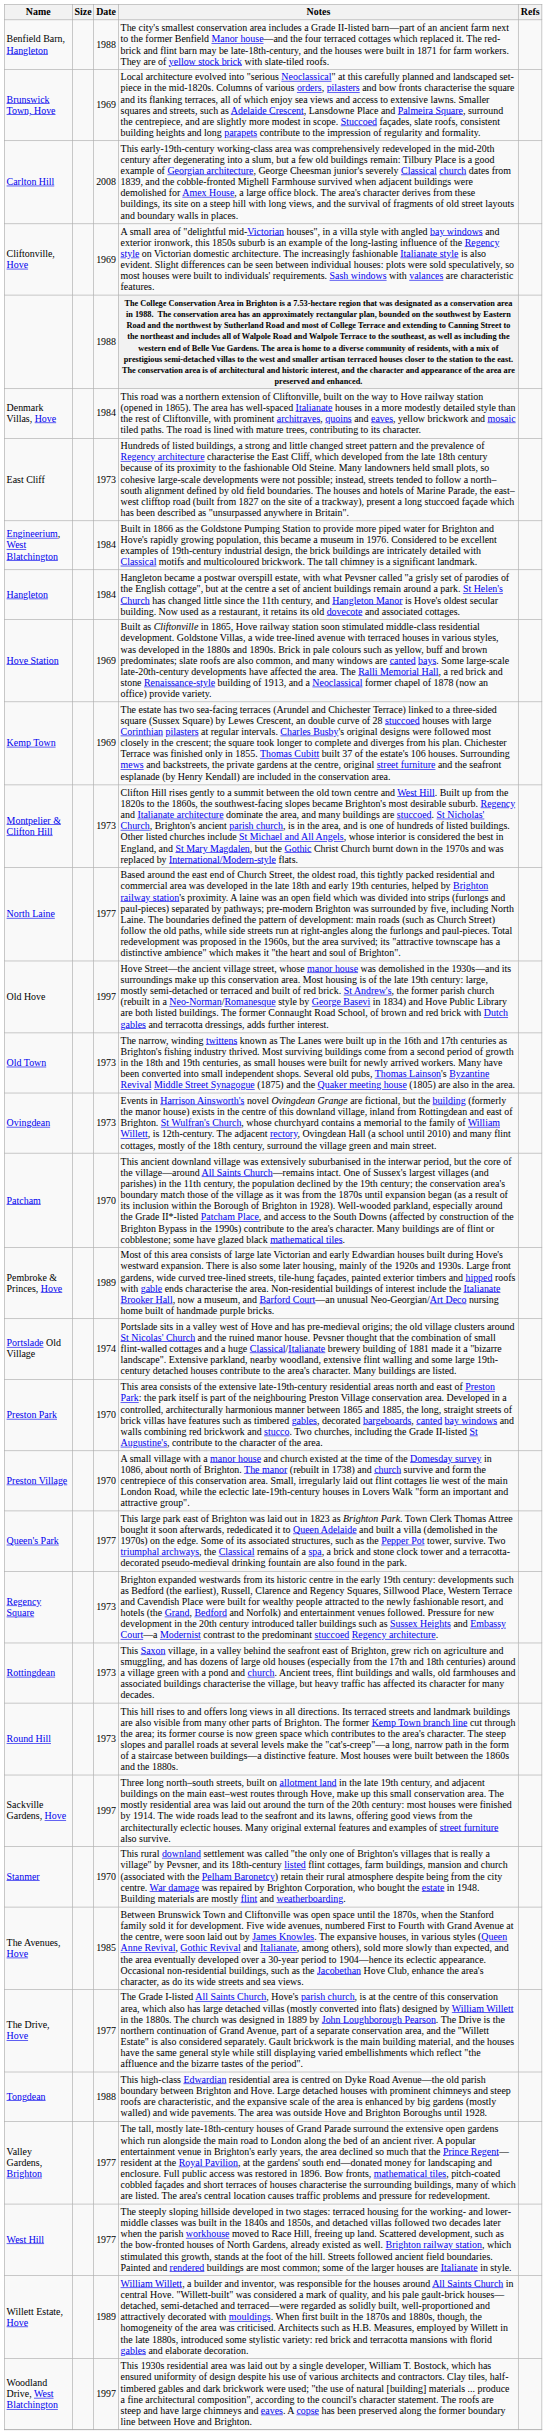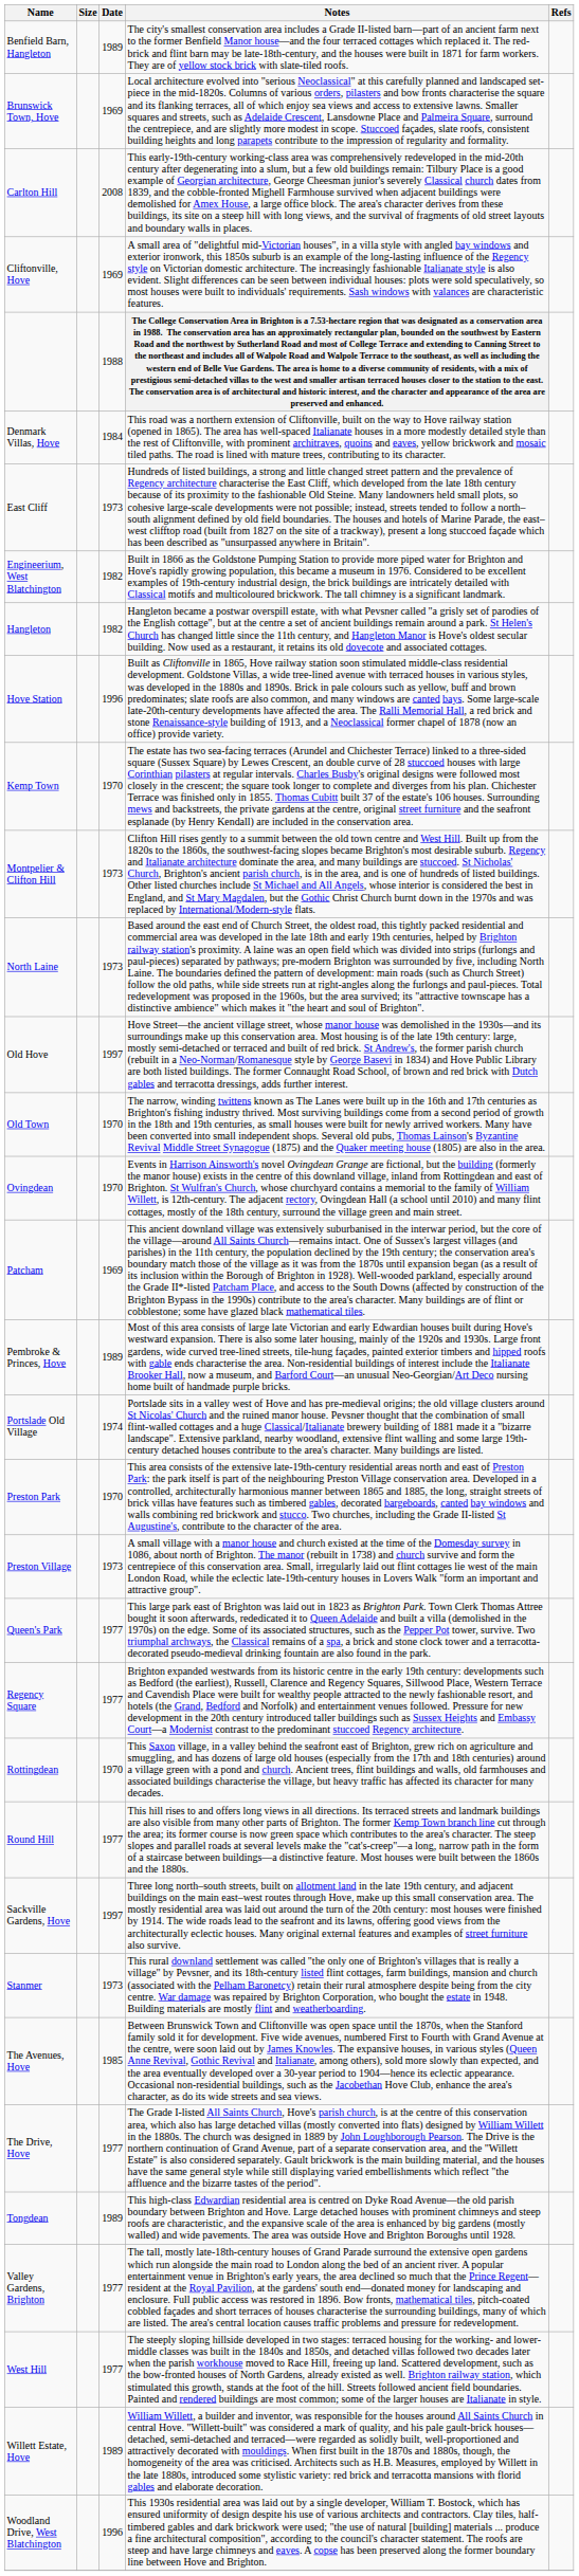Benfield Barn, Hangleton | Date: 1988 -> 1989
Engineerium, West Blatchington | Date: 1984 -> 1982
Hangleton | Date: 1984 -> 1982
Hove Station | Date: 1969 -> 1996
Kemp Town | Date: 1969 -> 1970
North Laine | Date: 1977 -> 1973
Old Town | Date: 1973 -> 1970
Ovingdean | Date: 1973 -> 1970
Patcham | Date: 1970 -> 1969
Preston Village | Date: 1970 -> 1973
Regency Square | Date: 1973 -> 1977
Rottingdean | Date: 1973 -> 1970
Round Hill | Date: 1973 -> 1977
Stanmer | Date: 1970 -> 1973
Tongdean | Date: 1988 -> 1989
Woodland Drive, West Blatchington | Date: 1997 -> 1996
